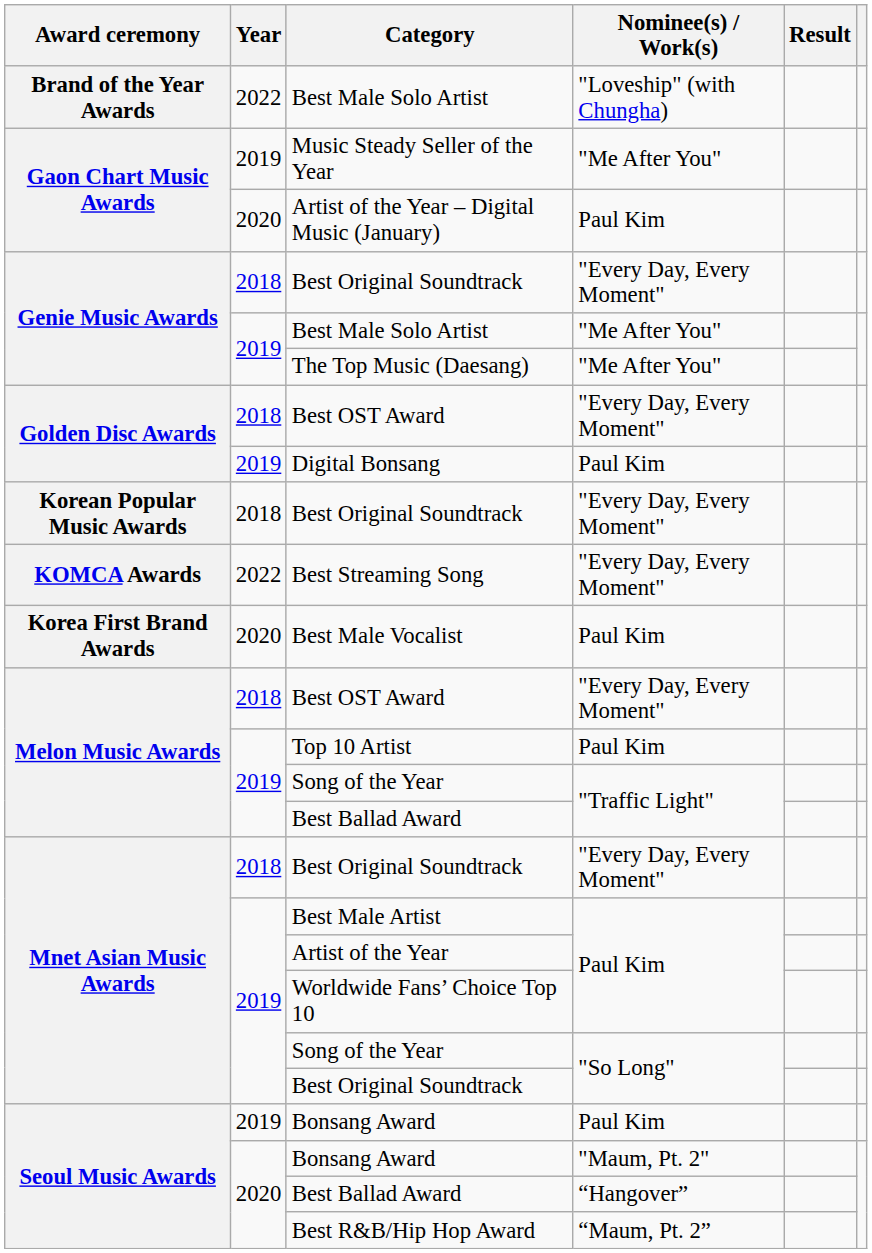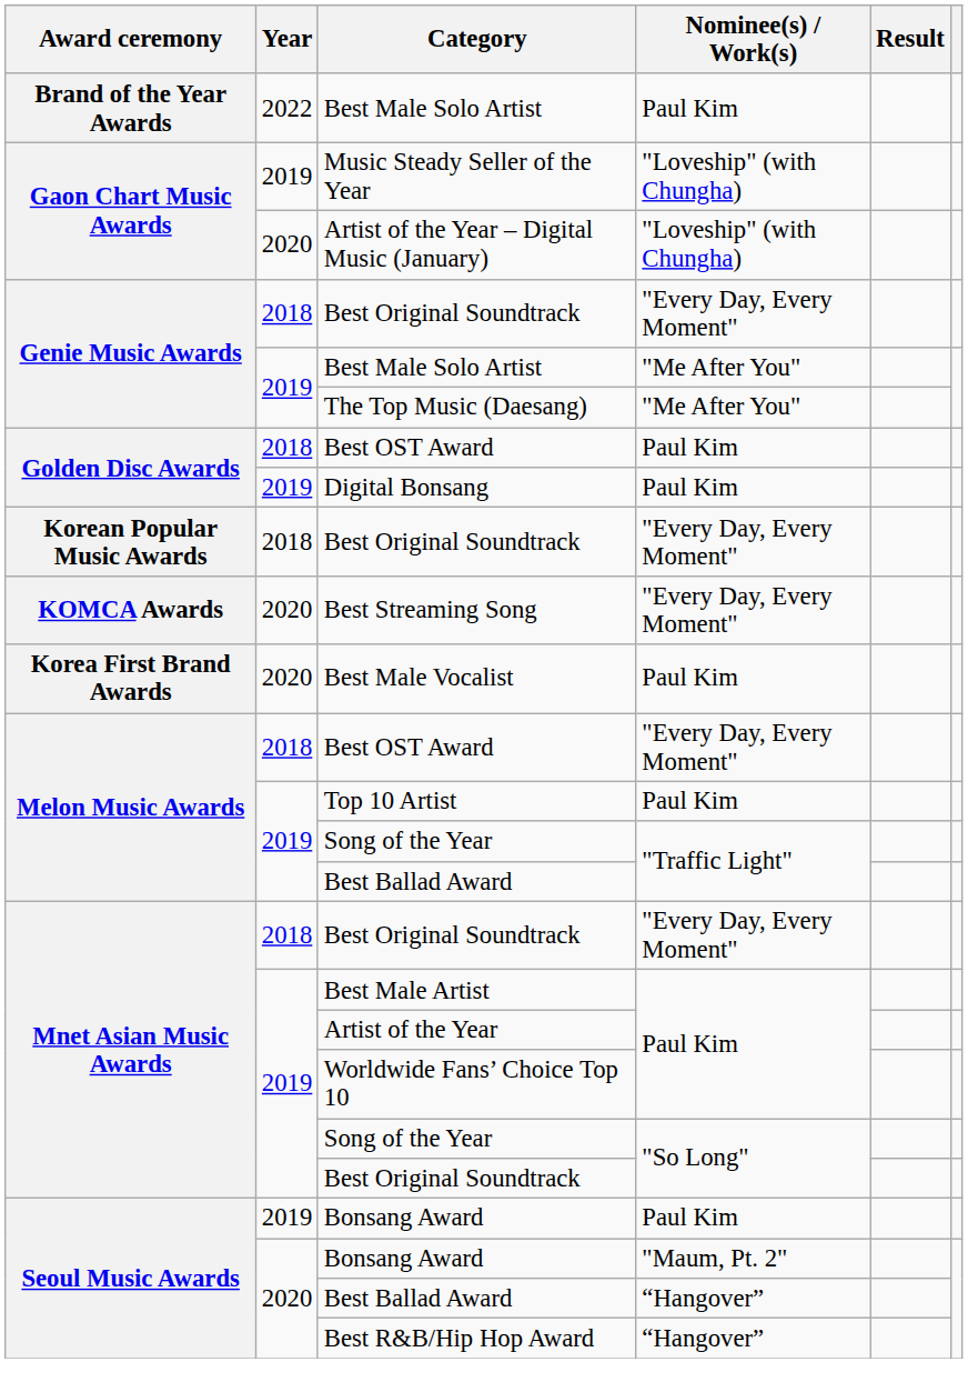Brand of the Year Awards / Best Male Solo Artist | Nominee(s) / Work(s): "Loveship" (with Chungha) -> Paul Kim
Music Steady Seller of the Year | Nominee(s) / Work(s): "Me After You" -> "Loveship" (with Chungha)
Artist of the Year – Digital Music (January) | Nominee(s) / Work(s): Paul Kim -> "Loveship" (with Chungha)
Golden Disc Awards / Best OST Award | Nominee(s) / Work(s): "Every Day, Every Moment" -> Paul Kim
Best Streaming Song | Year: 2022 -> 2020
Best R&B/Hip Hop Award | Nominee(s) / Work(s): “Maum, Pt. 2” -> “Hangover”
